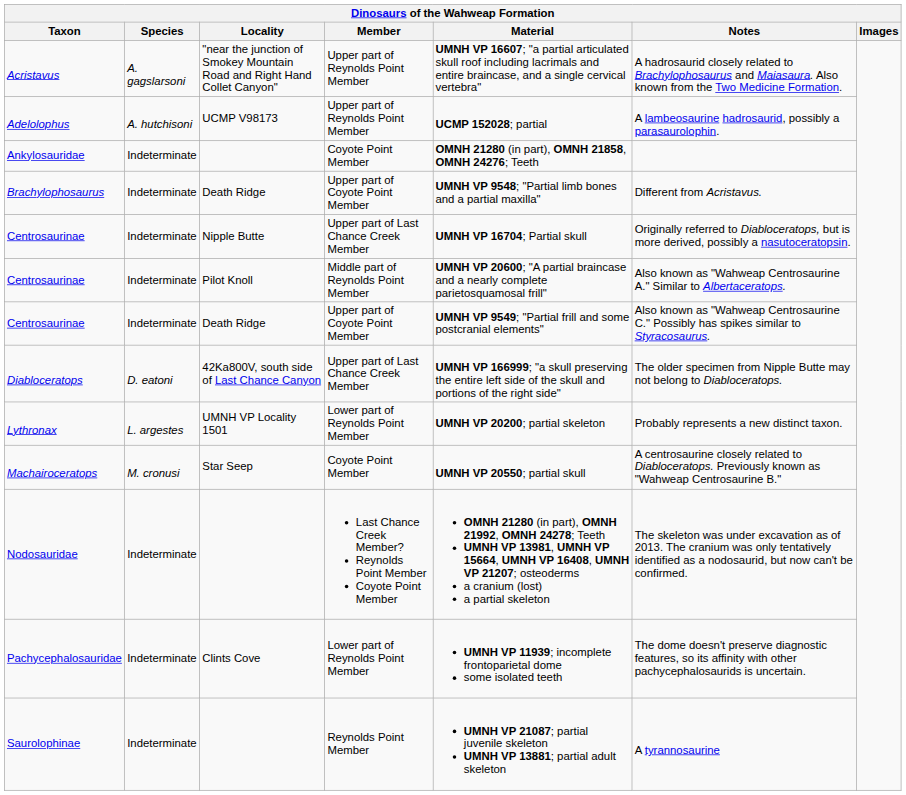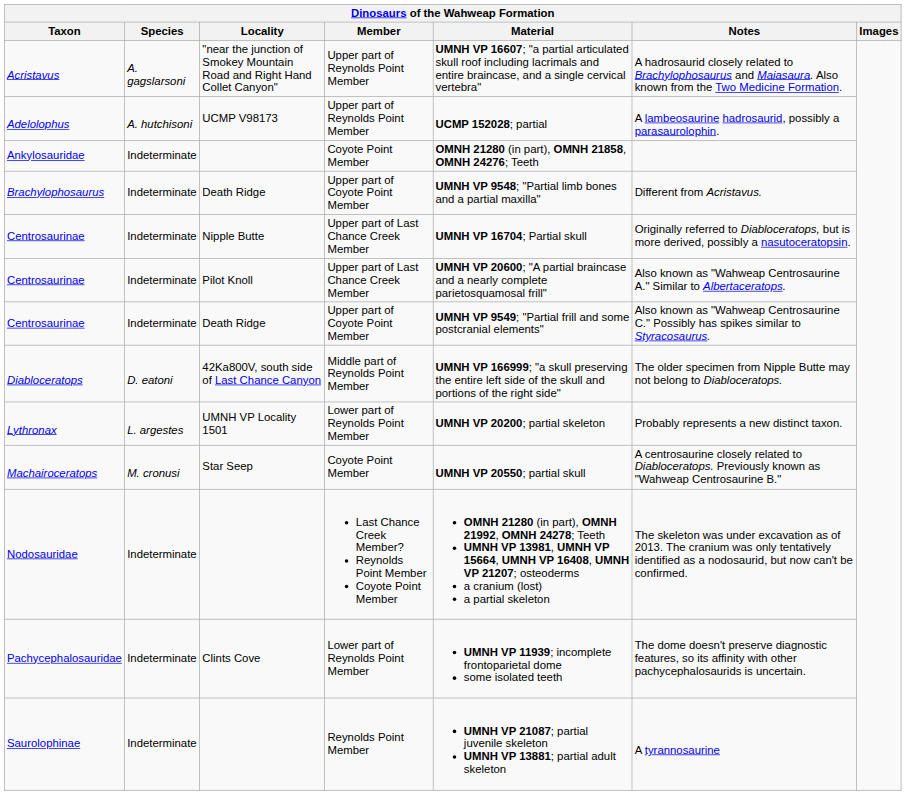Centrosaurinae / Pilot Knoll | Member: Middle part of Reynolds Point Member -> Upper part of Last Chance Creek Member
Diabloceratops | Member: Upper part of Last Chance Creek Member -> Middle part of Reynolds Point Member
